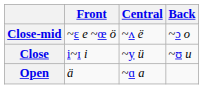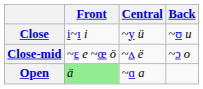rows swapped: Close <-> Close-mid
Open | Front: no background -> lightgreen background
